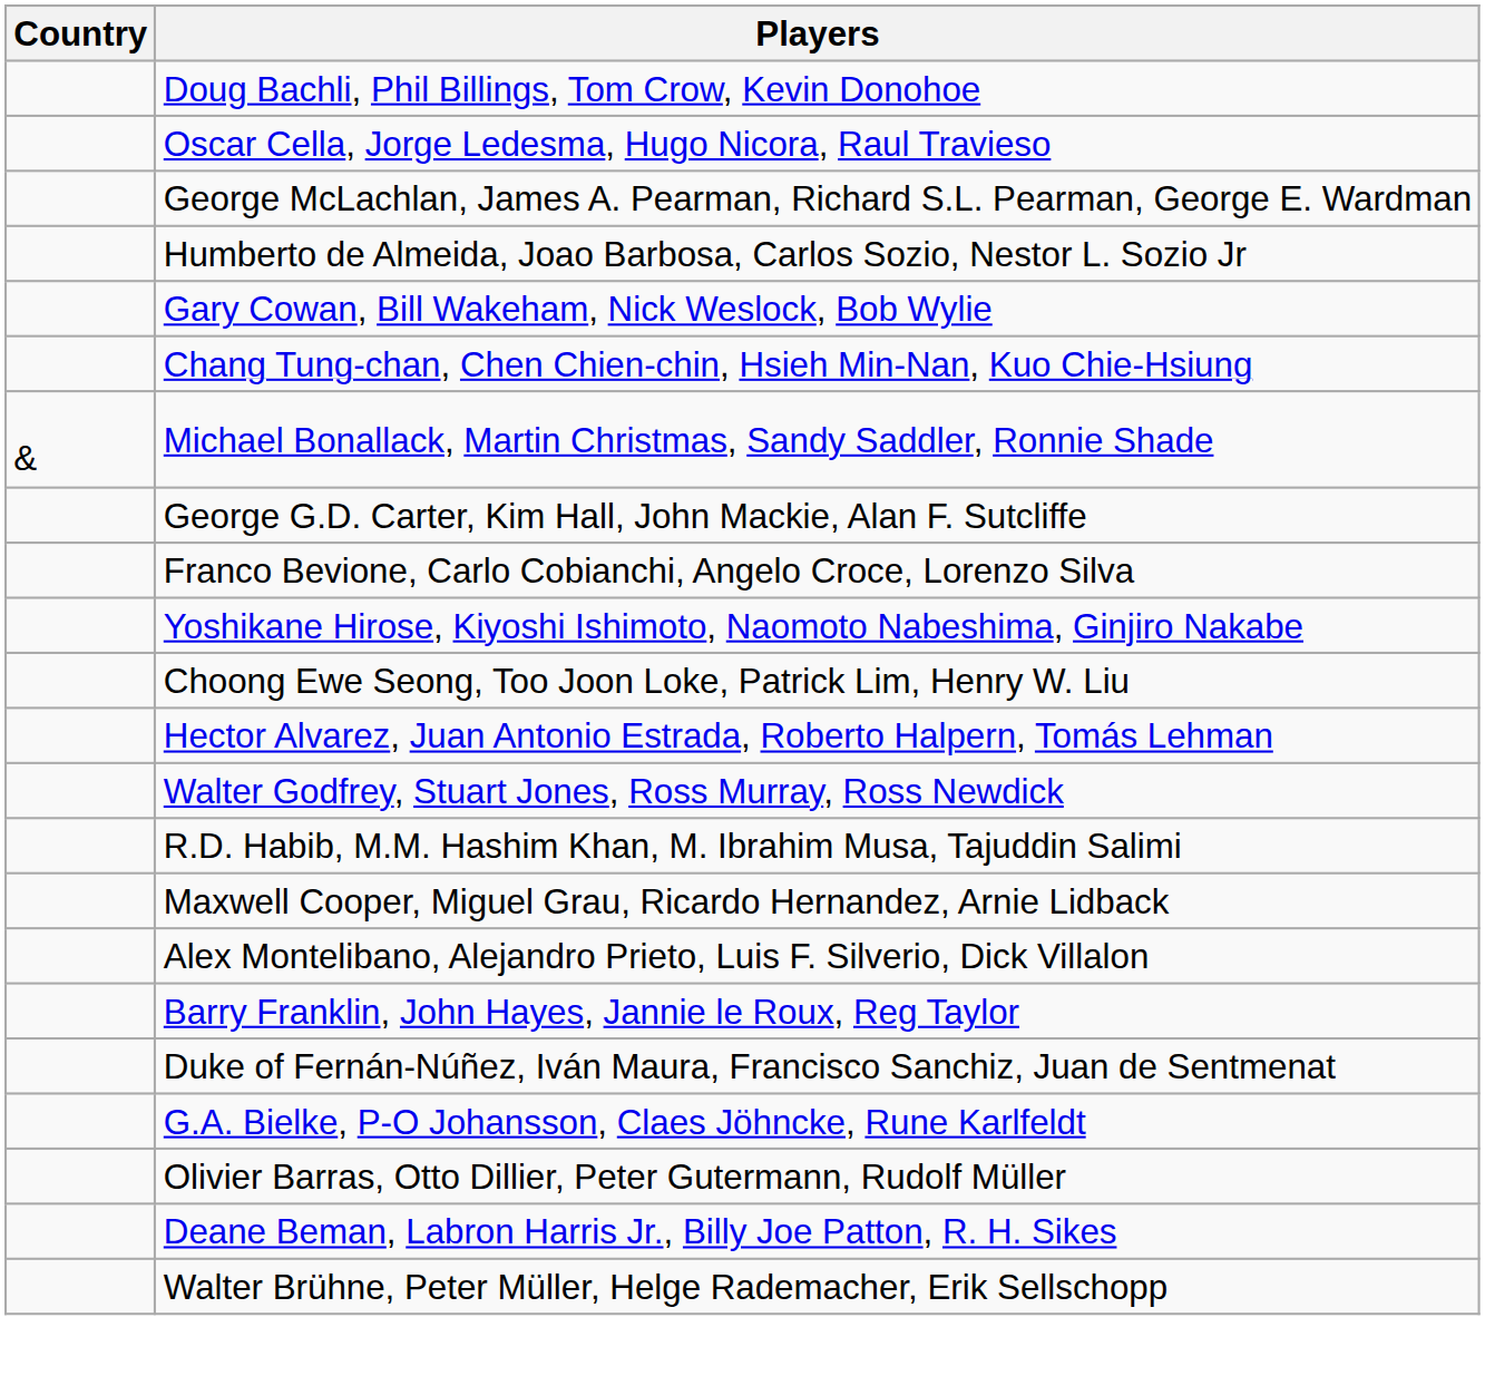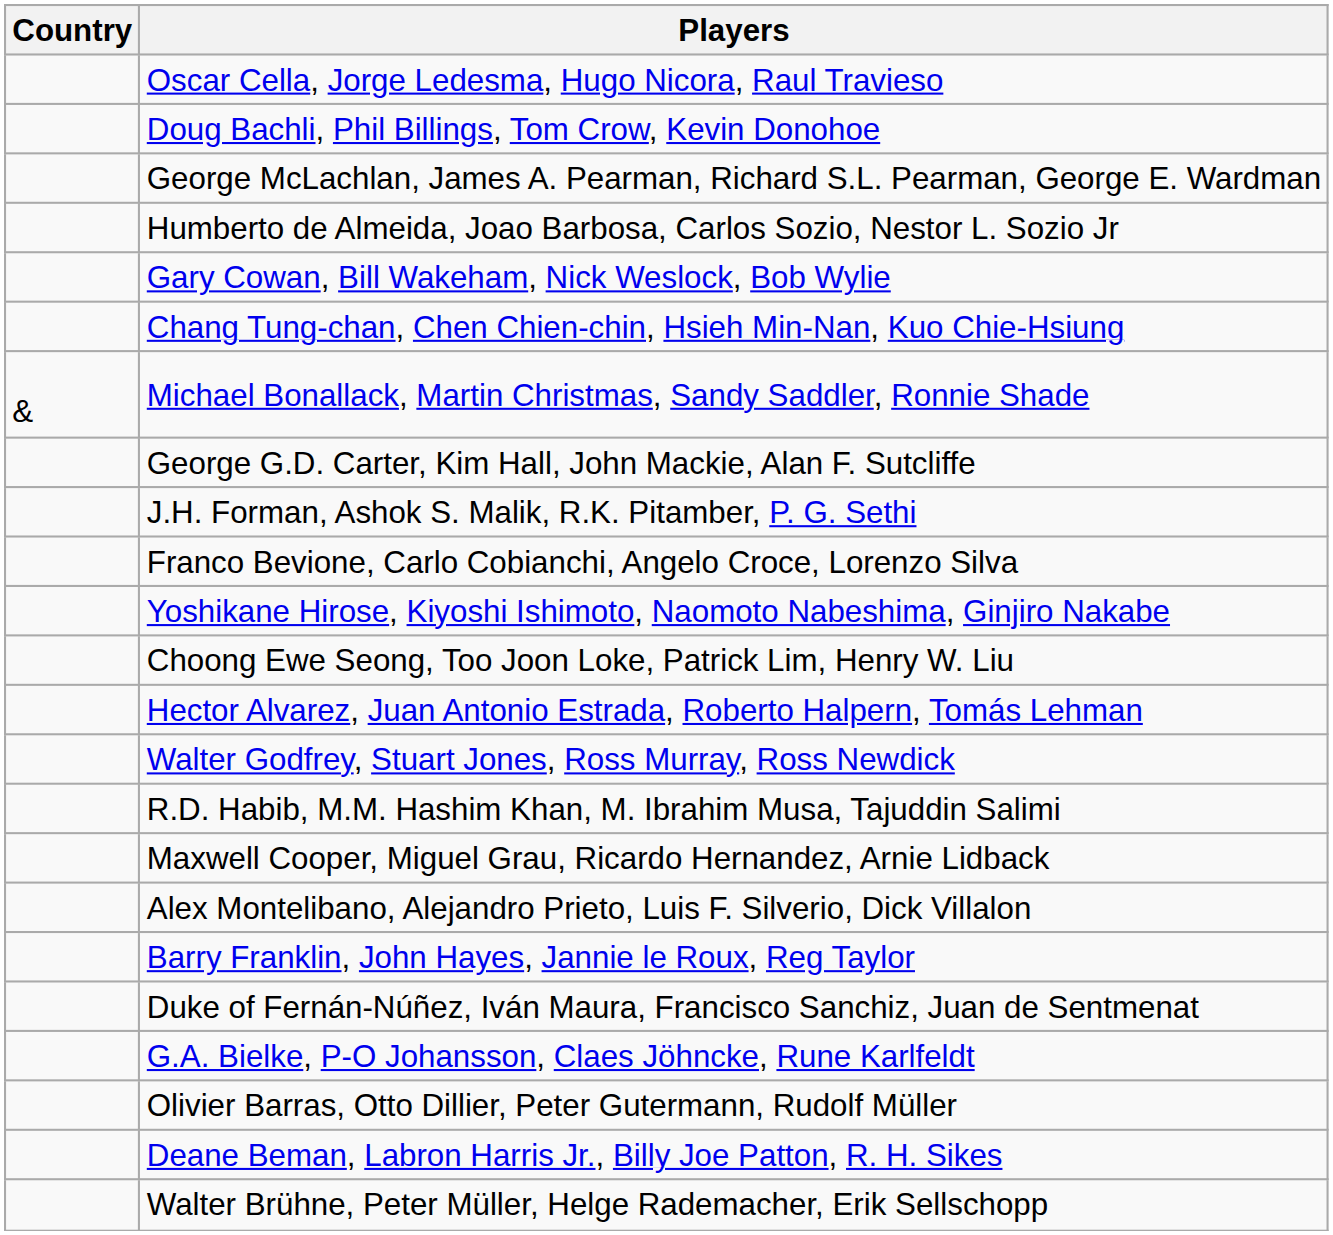rows swapped: Oscar Cella, Jorge Ledesma, Hugo Nicora, Raul Travieso <-> Doug Bachli, Phil Billings, Tom Crow, Kevin Donohoe
+ row: J.H. Forman, Ashok S. Malik, R.K. Pitamber, P. G. Sethi
